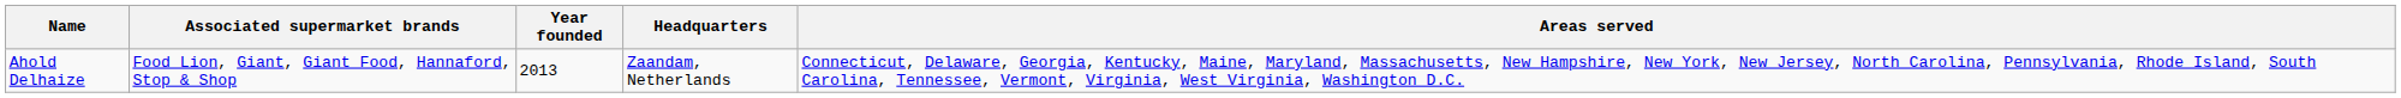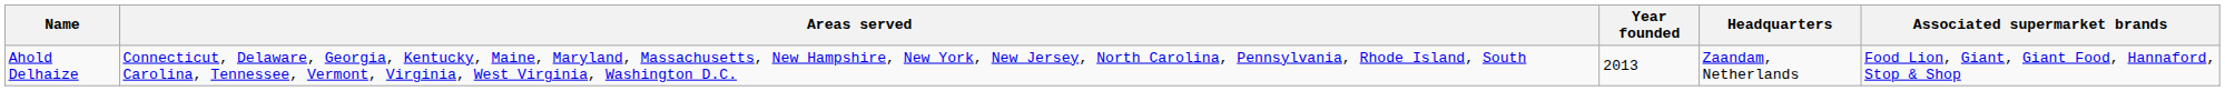columns swapped: Areas served <-> Associated supermarket brands
